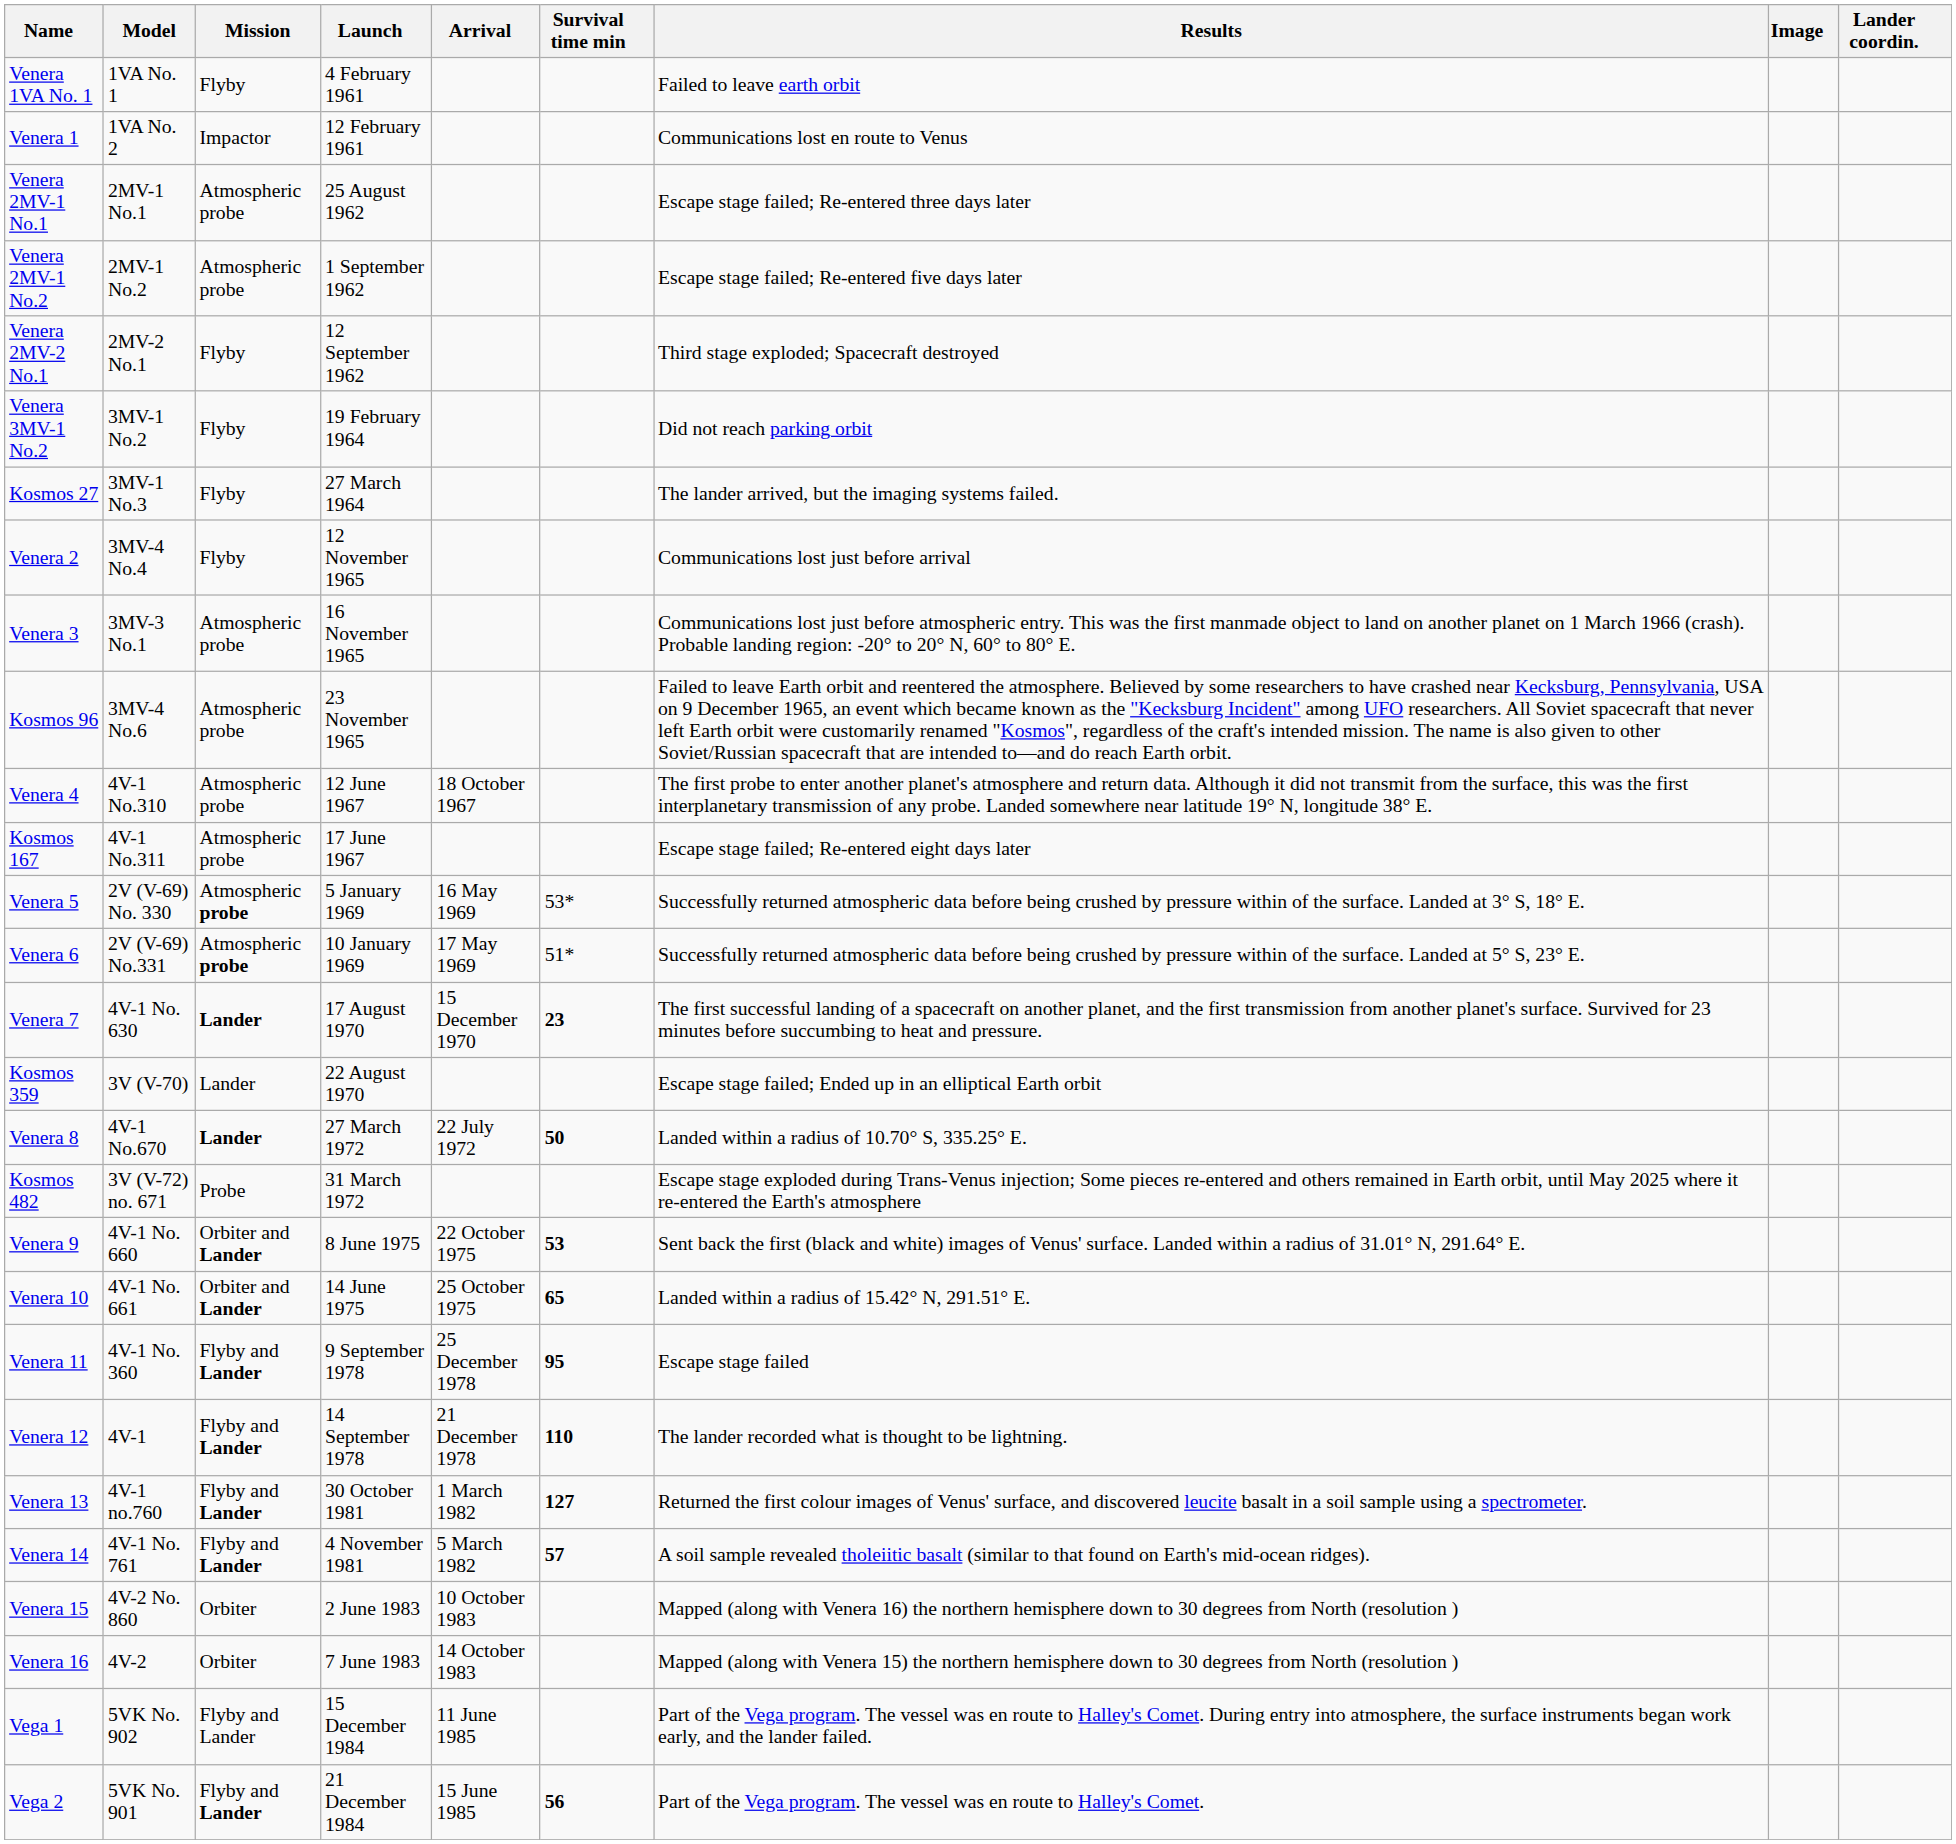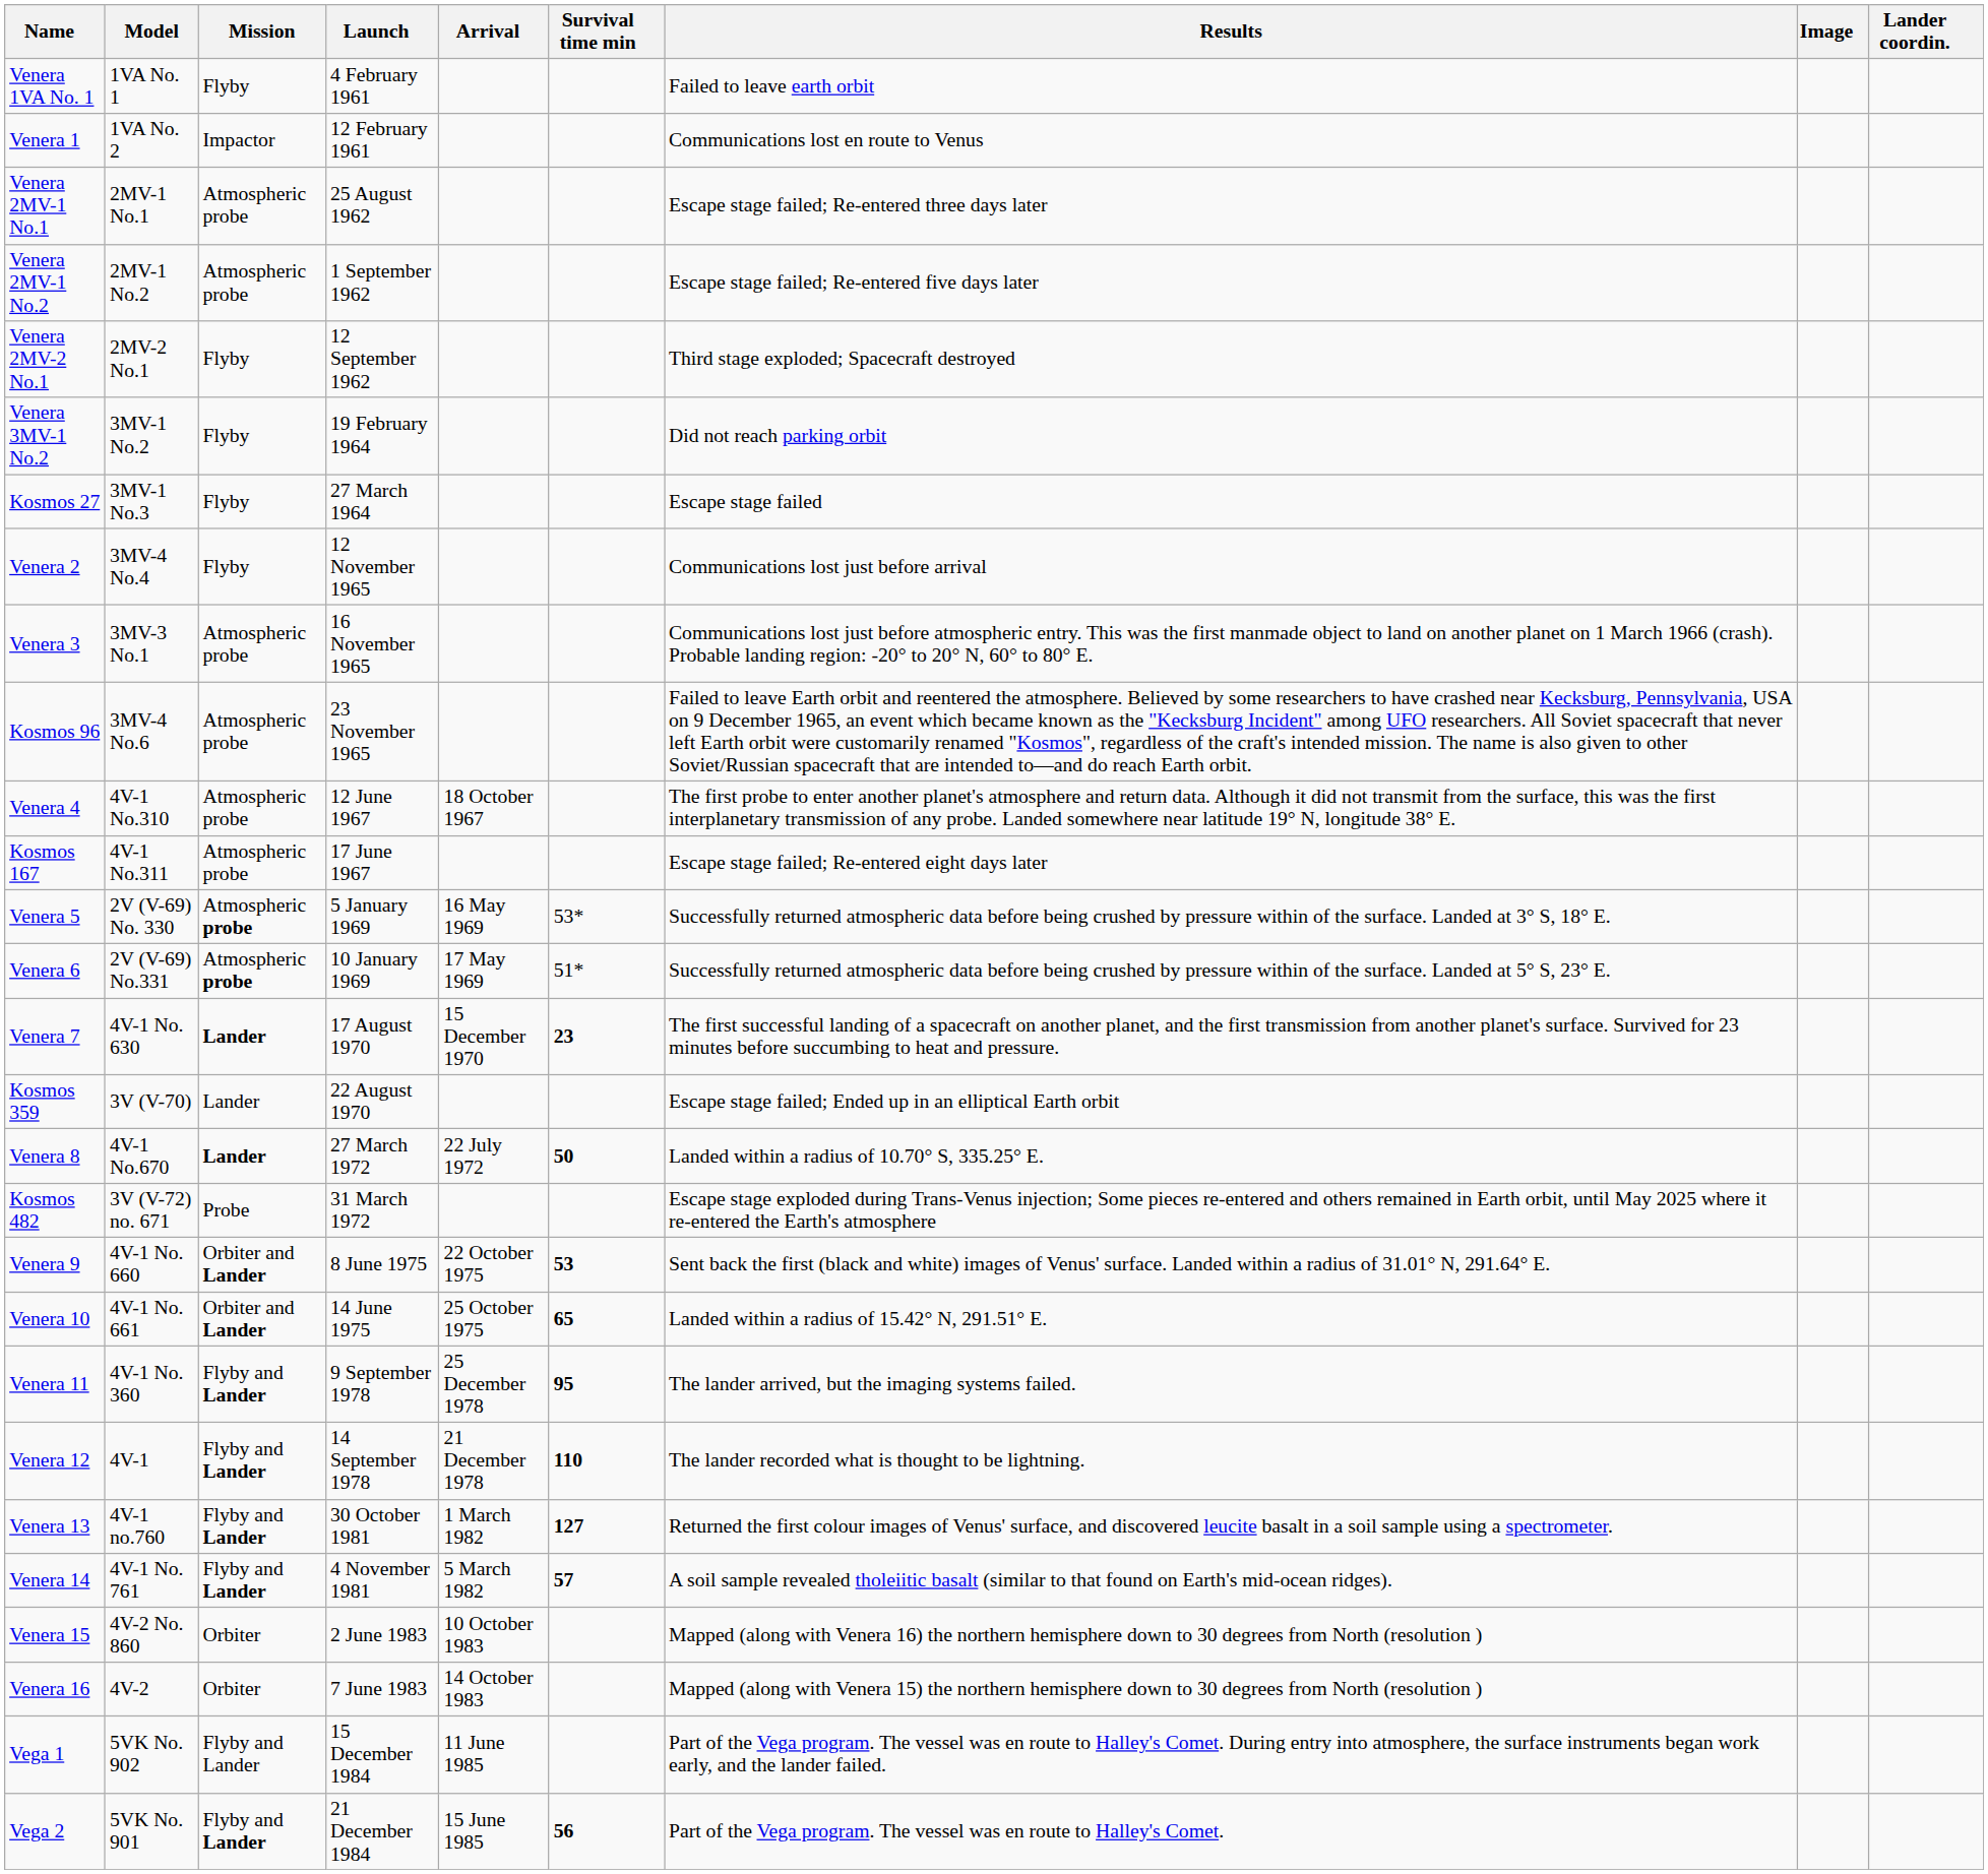Kosmos 27 | Results: The lander arrived, but the imaging systems failed. -> Escape stage failed
Venera 11 | Results: Escape stage failed -> The lander arrived, but the imaging systems failed.
